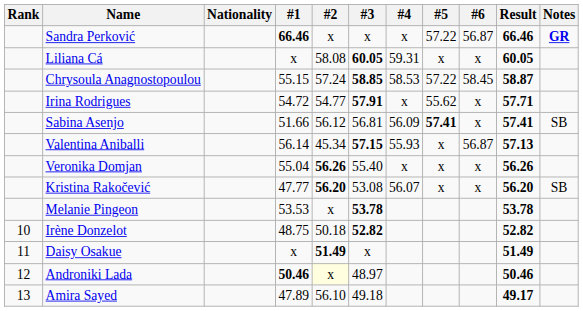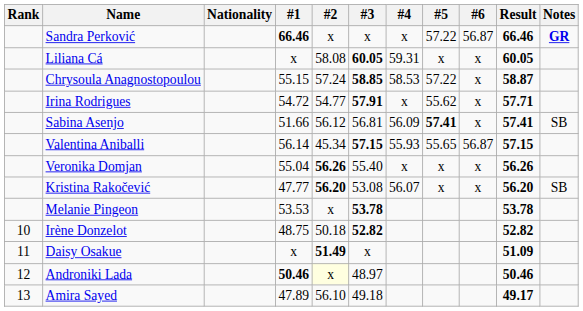Chrysoula Anagnostopoulou | #6: 58.45 -> x
Valentina Aniballi | #5: x -> 55.65
Valentina Aniballi | Result: 57.13 -> 57.15
Daisy Osakue | Result: 51.49 -> 51.09
